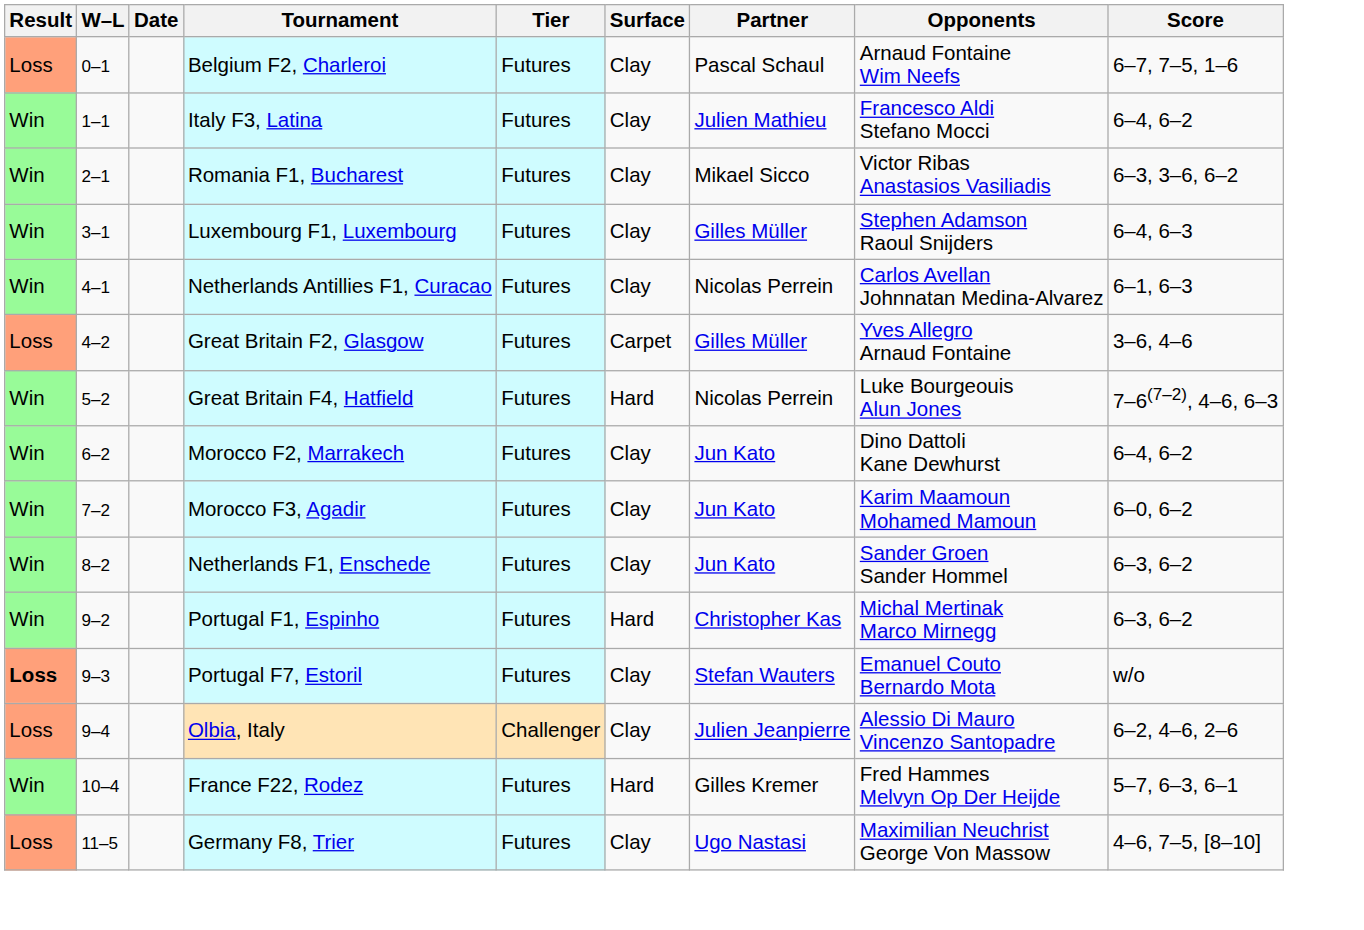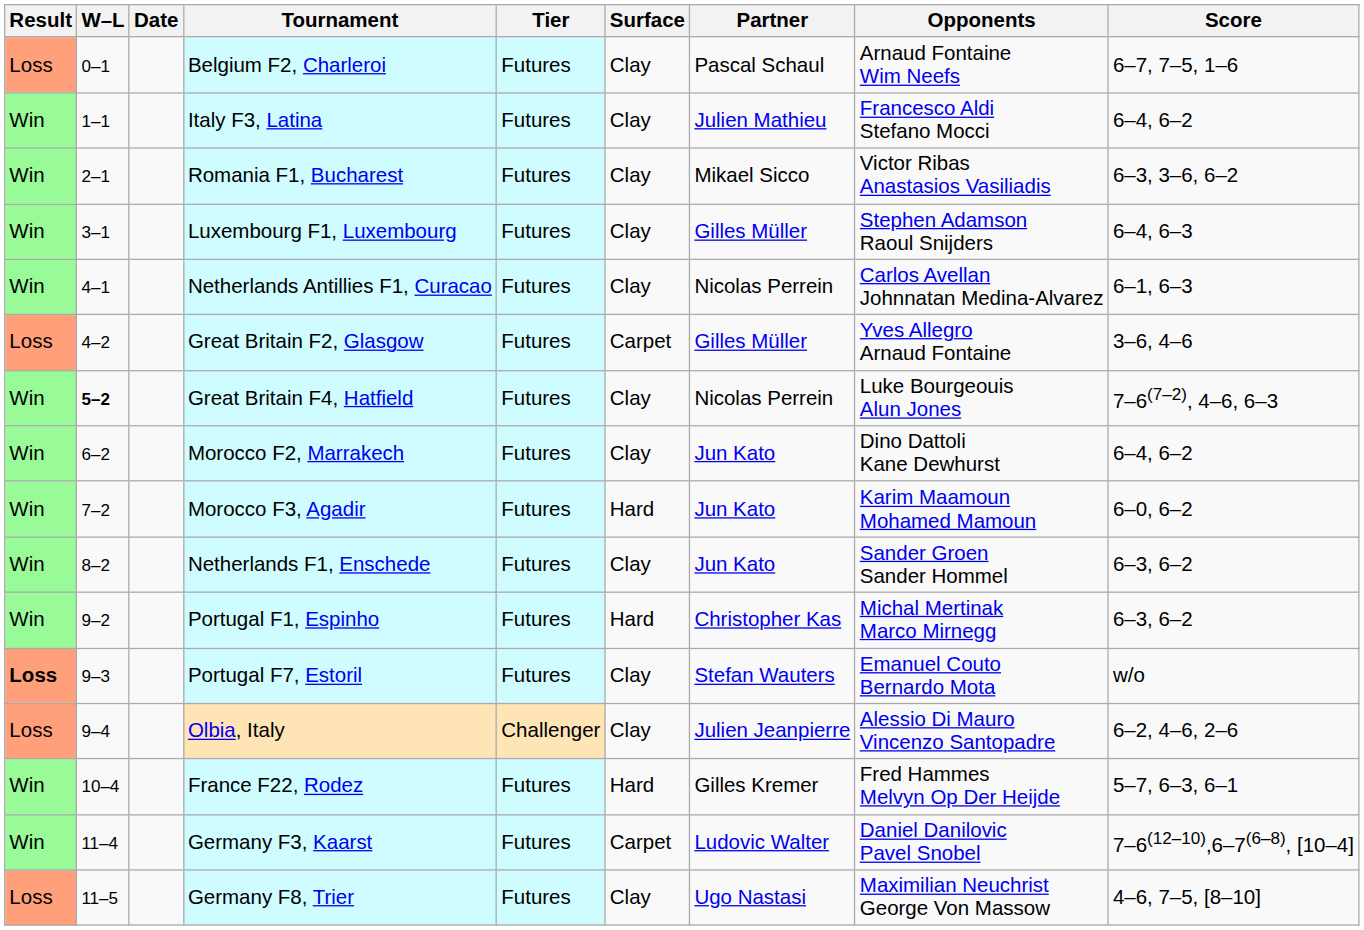Great Britain F4, Hatfield | W–L: normal -> bold
Great Britain F4, Hatfield | Surface: Hard -> Clay
Morocco F3, Agadir | Surface: Clay -> Hard
+ row: Win | 11–4 | Germany F3, Kaarst | Futures | Carpet | Ludovic Walter | Daniel Danilovic Pavel Snobel | 7–6(12–10),6–7(6–8), [10–4]
